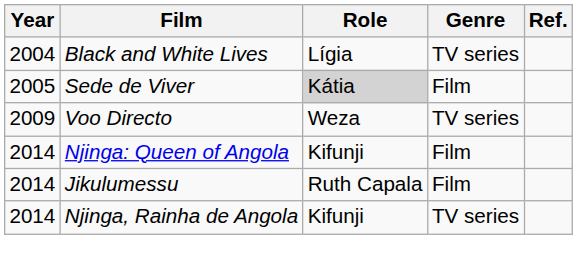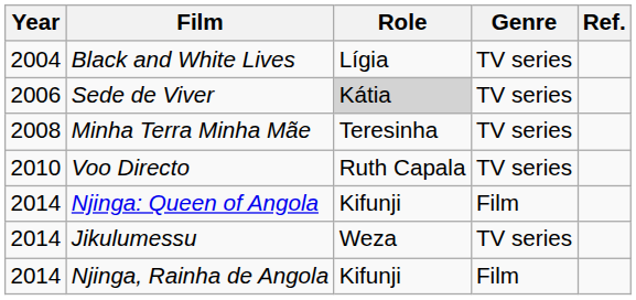Sede de Viver | Year: 2005 -> 2006
Sede de Viver | Genre: Film -> TV series
+ row: 2008 | Minha Terra Minha Mãe | Teresinha | TV series
Voo Directo | Year: 2009 -> 2010
Voo Directo | Role: Weza -> Ruth Capala
Jikulumessu | Role: Ruth Capala -> Weza
Jikulumessu | Genre: Film -> TV series
Njinga, Rainha de Angola | Genre: TV series -> Film
